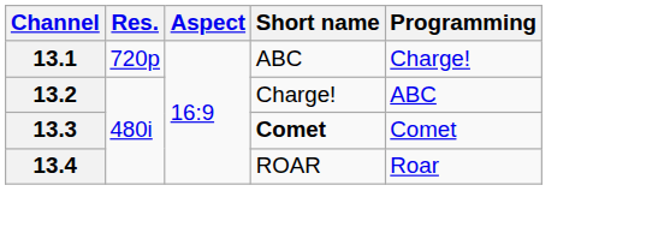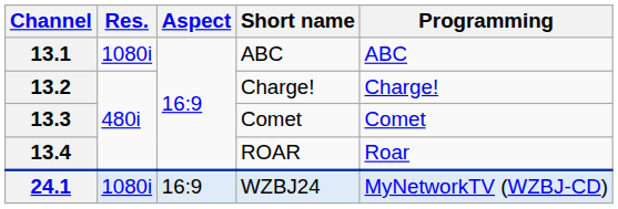13.1 | Res.: 720p -> 1080i
13.1 | Programming: Charge! -> ABC
13.2 | Programming: ABC -> Charge!
13.3 | Short name: bold -> normal
+ row: 24.1 | 1080i | 16:9 | WZBJ24 | MyNetworkTV (WZBJ-CD)
